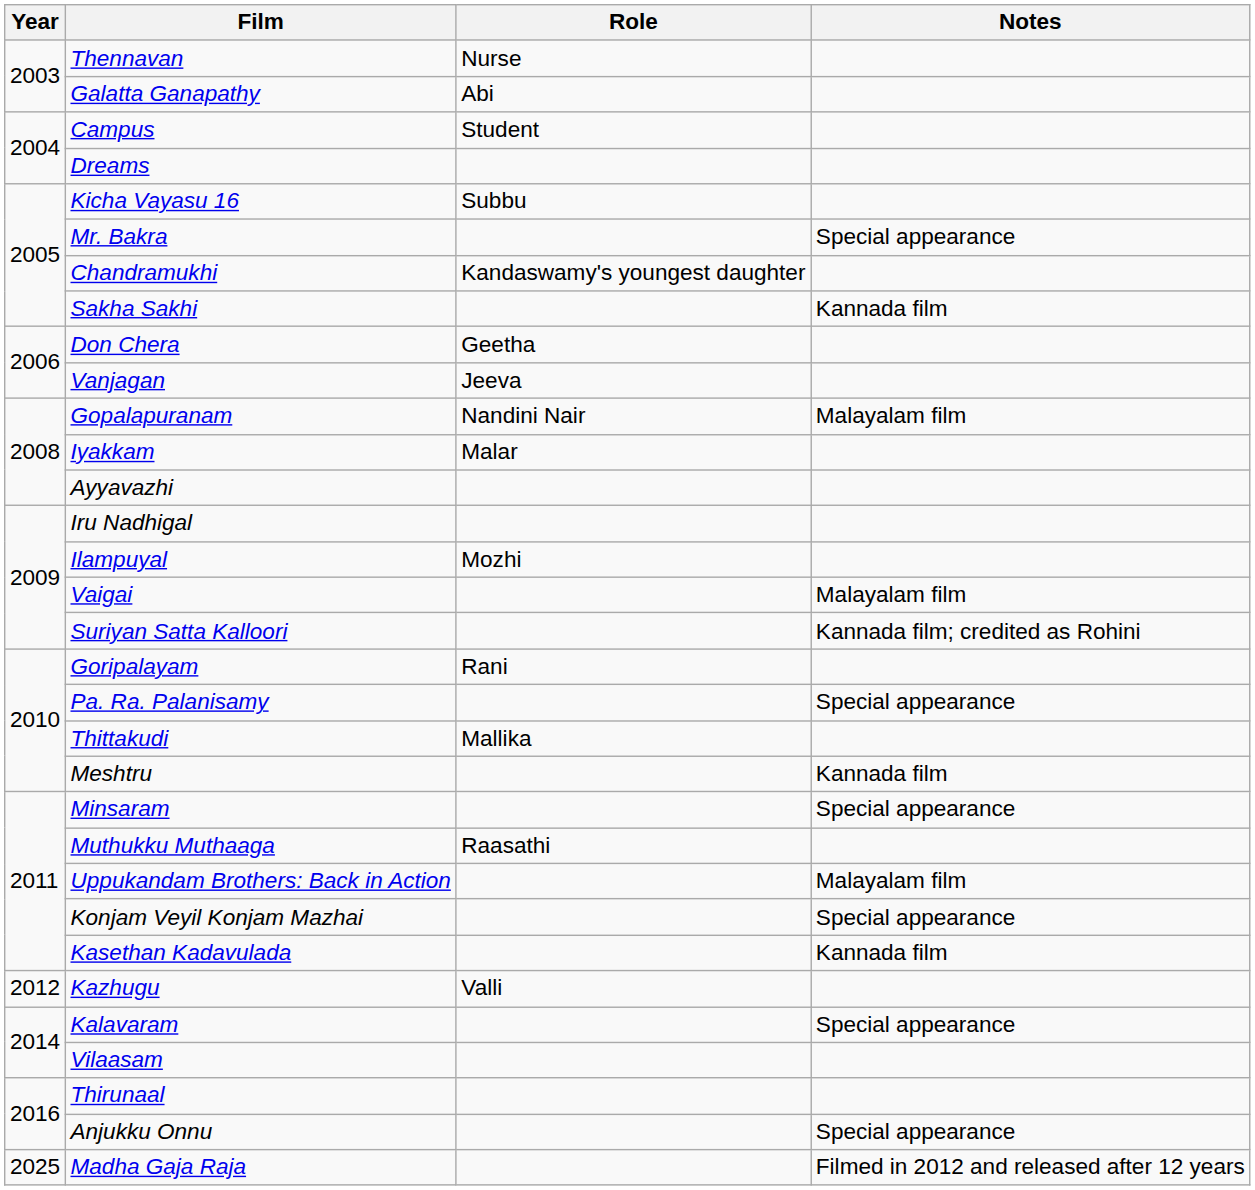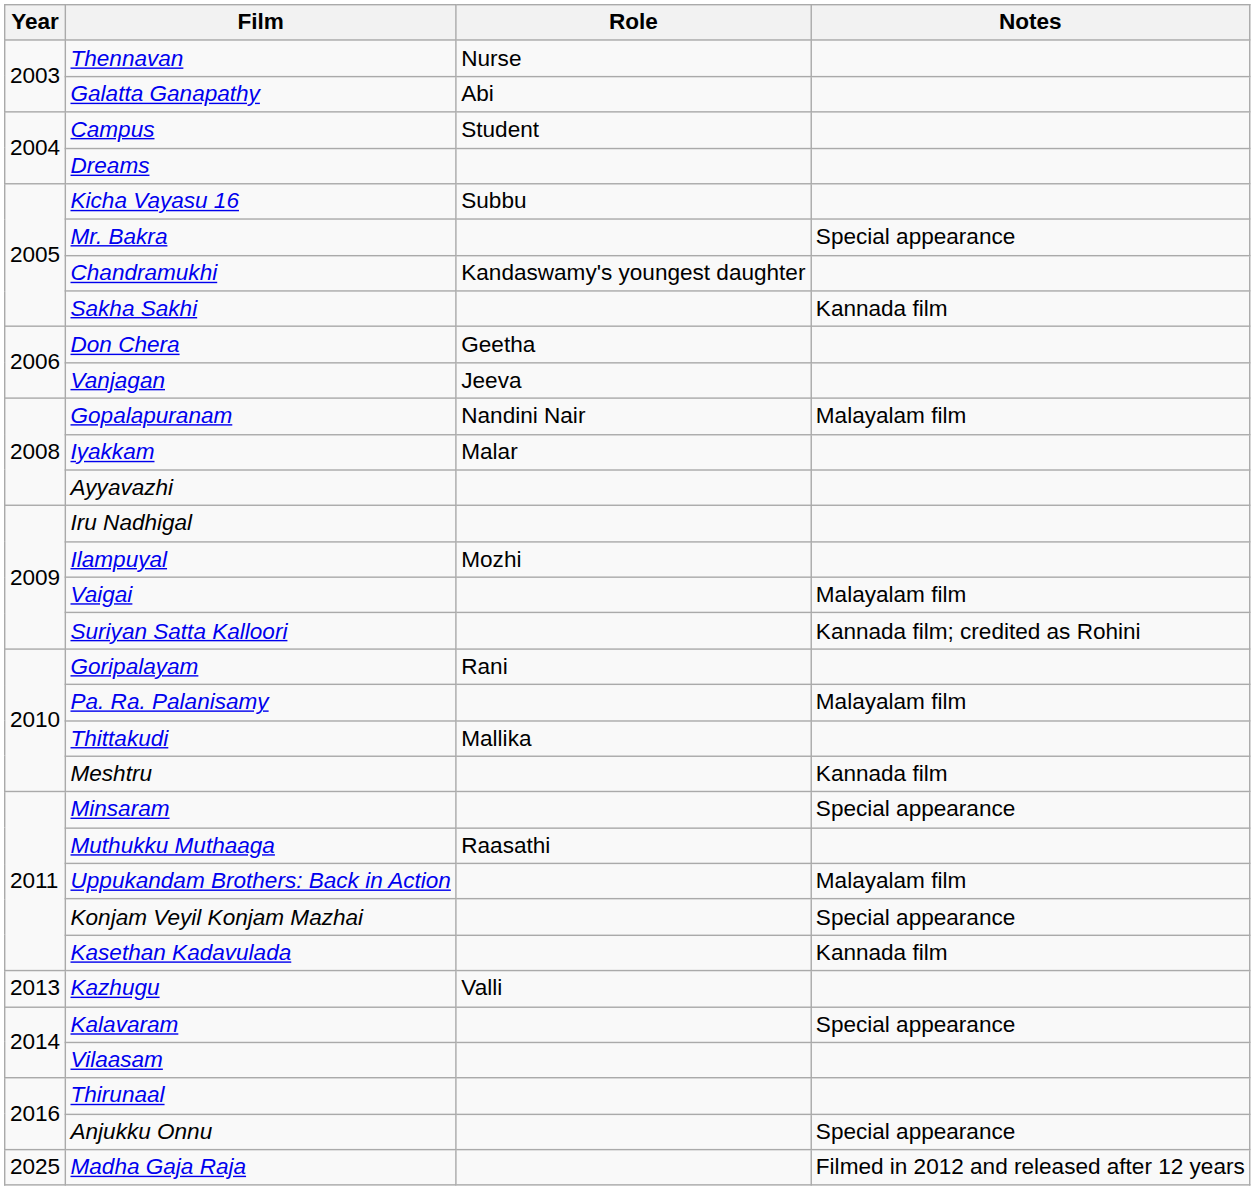Pa. Ra. Palanisamy | Notes: Special appearance -> Malayalam film
Kazhugu | Year: 2012 -> 2013
